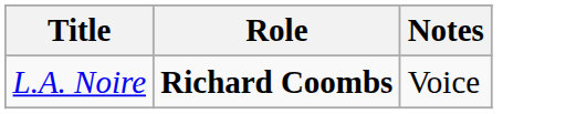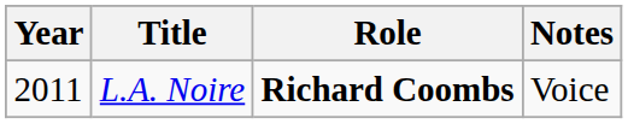+ column: Year | 2011
